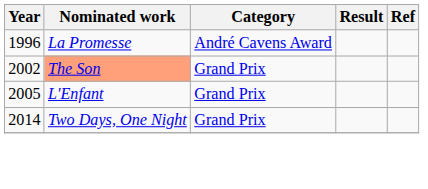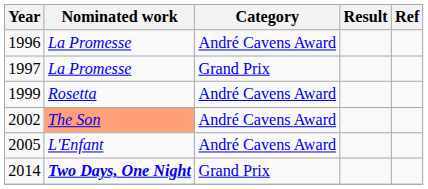+ row: 1997 | La Promesse | Grand Prix
+ row: 1999 | Rosetta | André Cavens Award
2002 | Category: Grand Prix -> André Cavens Award
2005 | Category: Grand Prix -> André Cavens Award
2014 | Nominated work: normal -> bold
